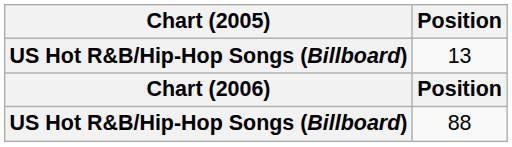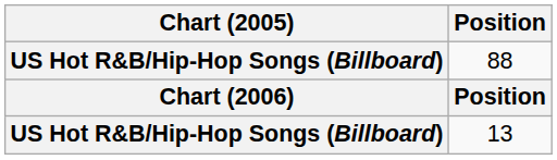rows swapped: 13 <-> 88
